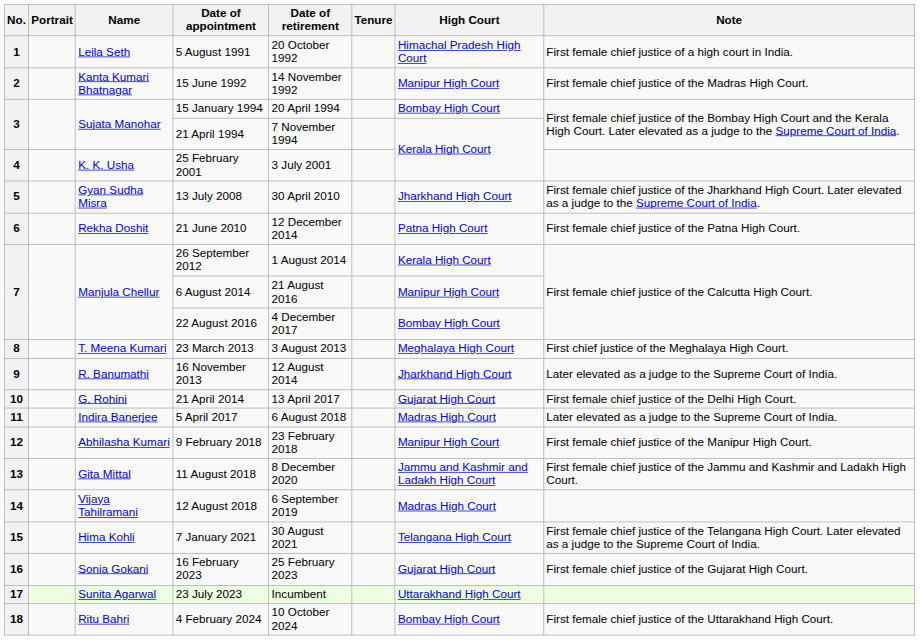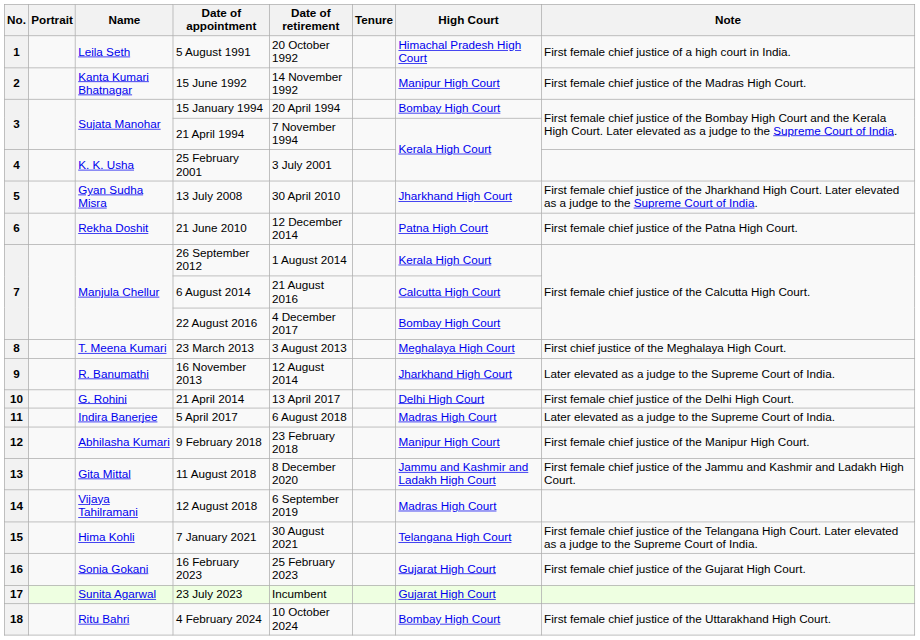6 August 2014 | High Court: Manipur High Court -> Calcutta High Court
21 April 2014 | High Court: Gujarat High Court -> Delhi High Court
23 July 2023 | High Court: Uttarakhand High Court -> Gujarat High Court
